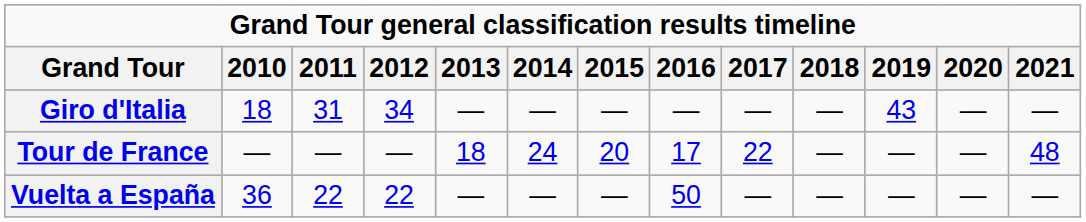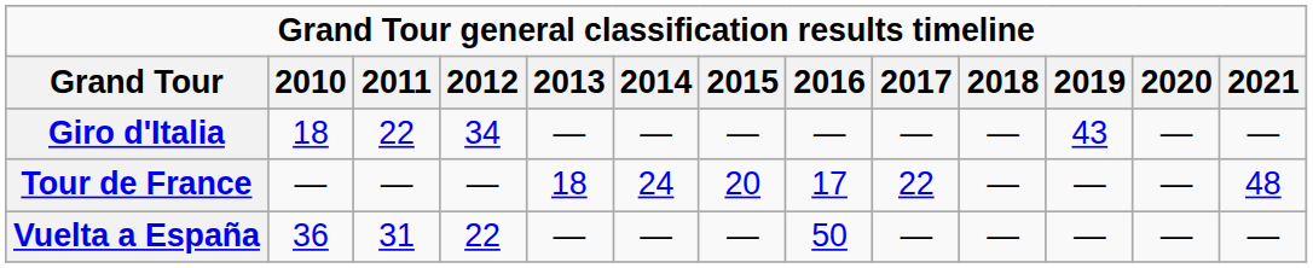Giro d'Italia | 2011: 31 -> 22
Vuelta a España | 2011: 22 -> 31
